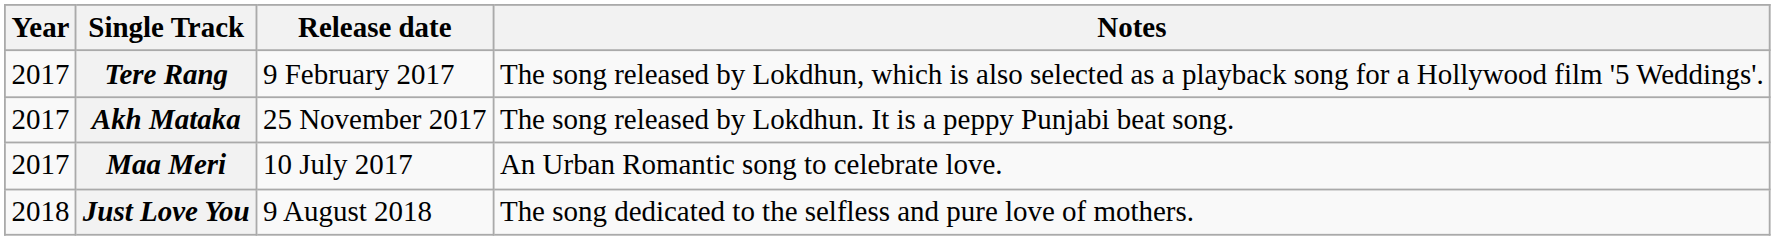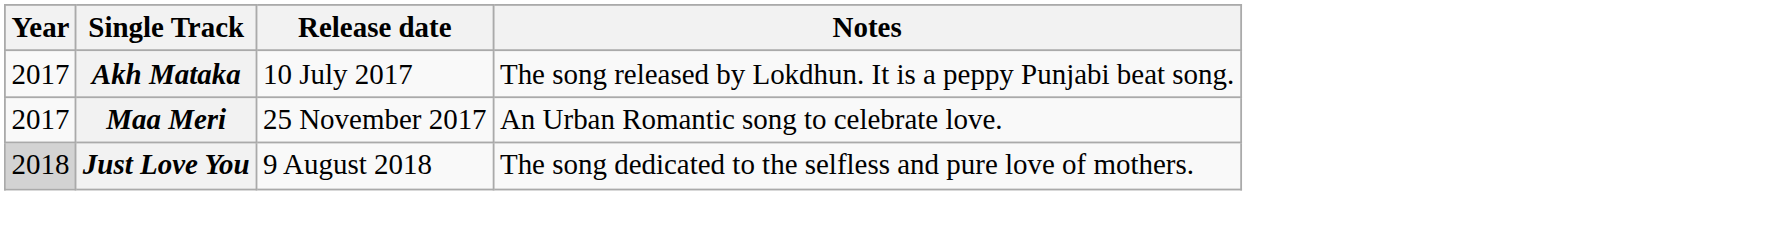- row: 2017 | Tere Rang | 9 February 2017 | The song released by Lokdhun, which is also selected as a playback song for a Hollywood film '5 Weddings'.
Akh Mataka | Release date: 25 November 2017 -> 10 July 2017
Maa Meri | Release date: 10 July 2017 -> 25 November 2017
Just Love You | Year: no background -> lightgrey background
